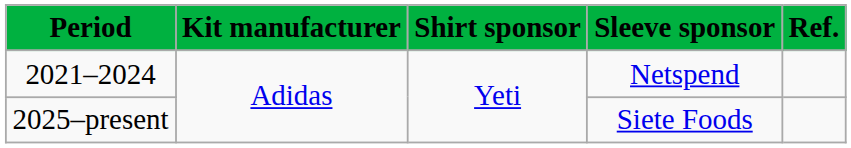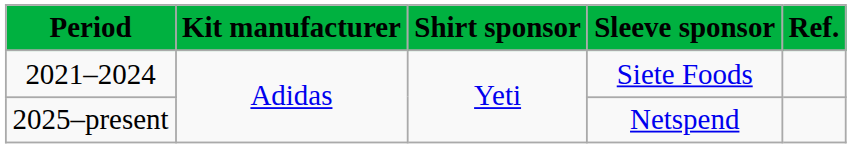2021–2024 | Sleeve sponsor: Netspend -> Siete Foods
2025–present | Sleeve sponsor: Siete Foods -> Netspend
